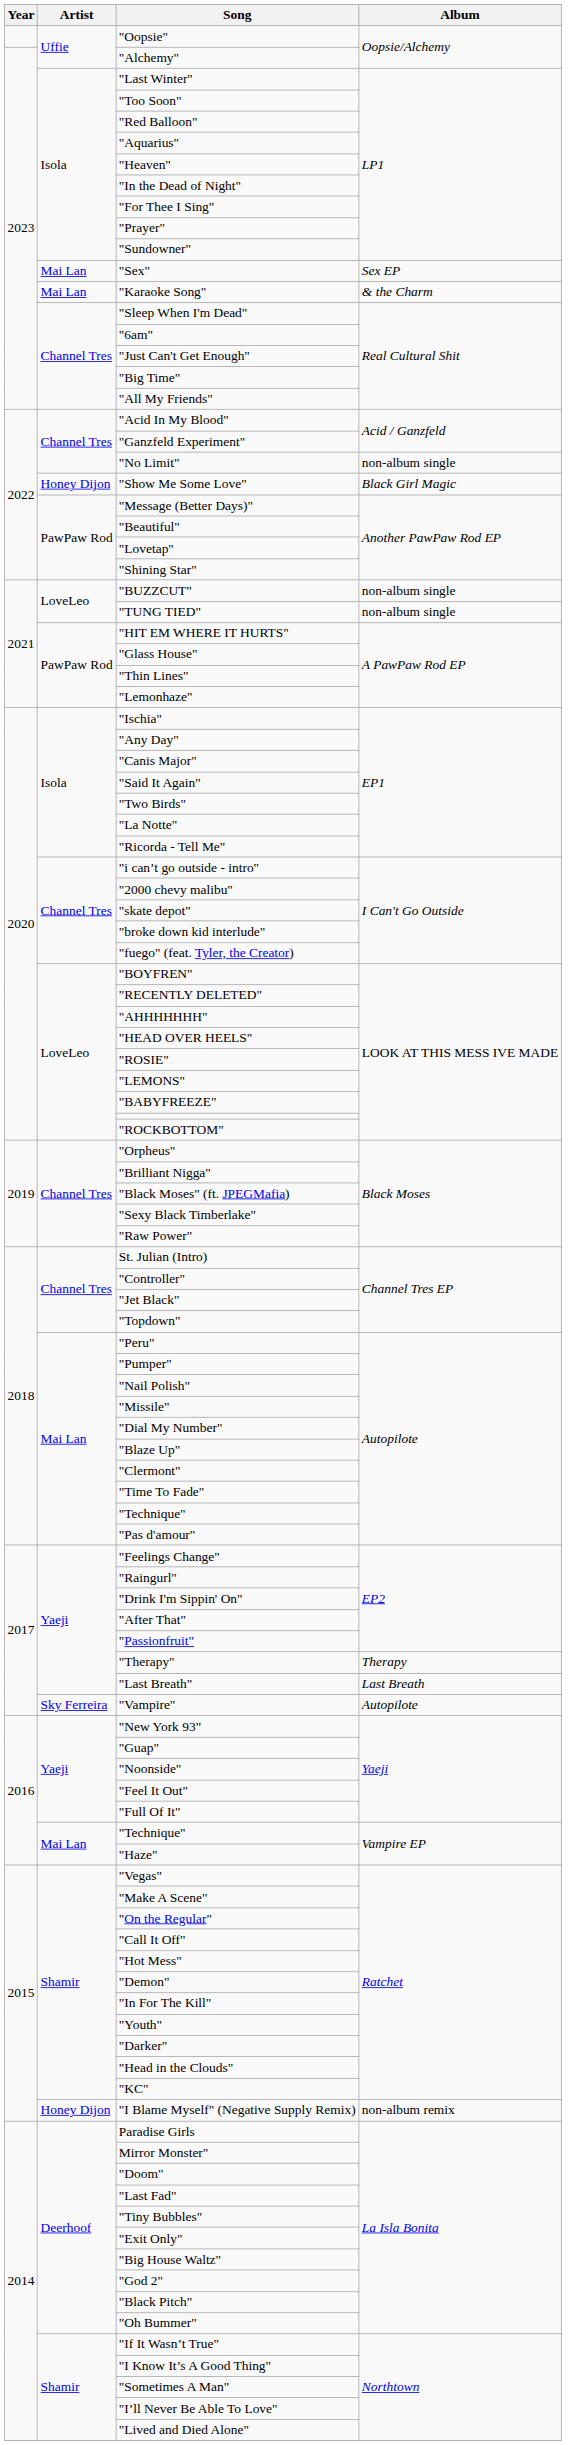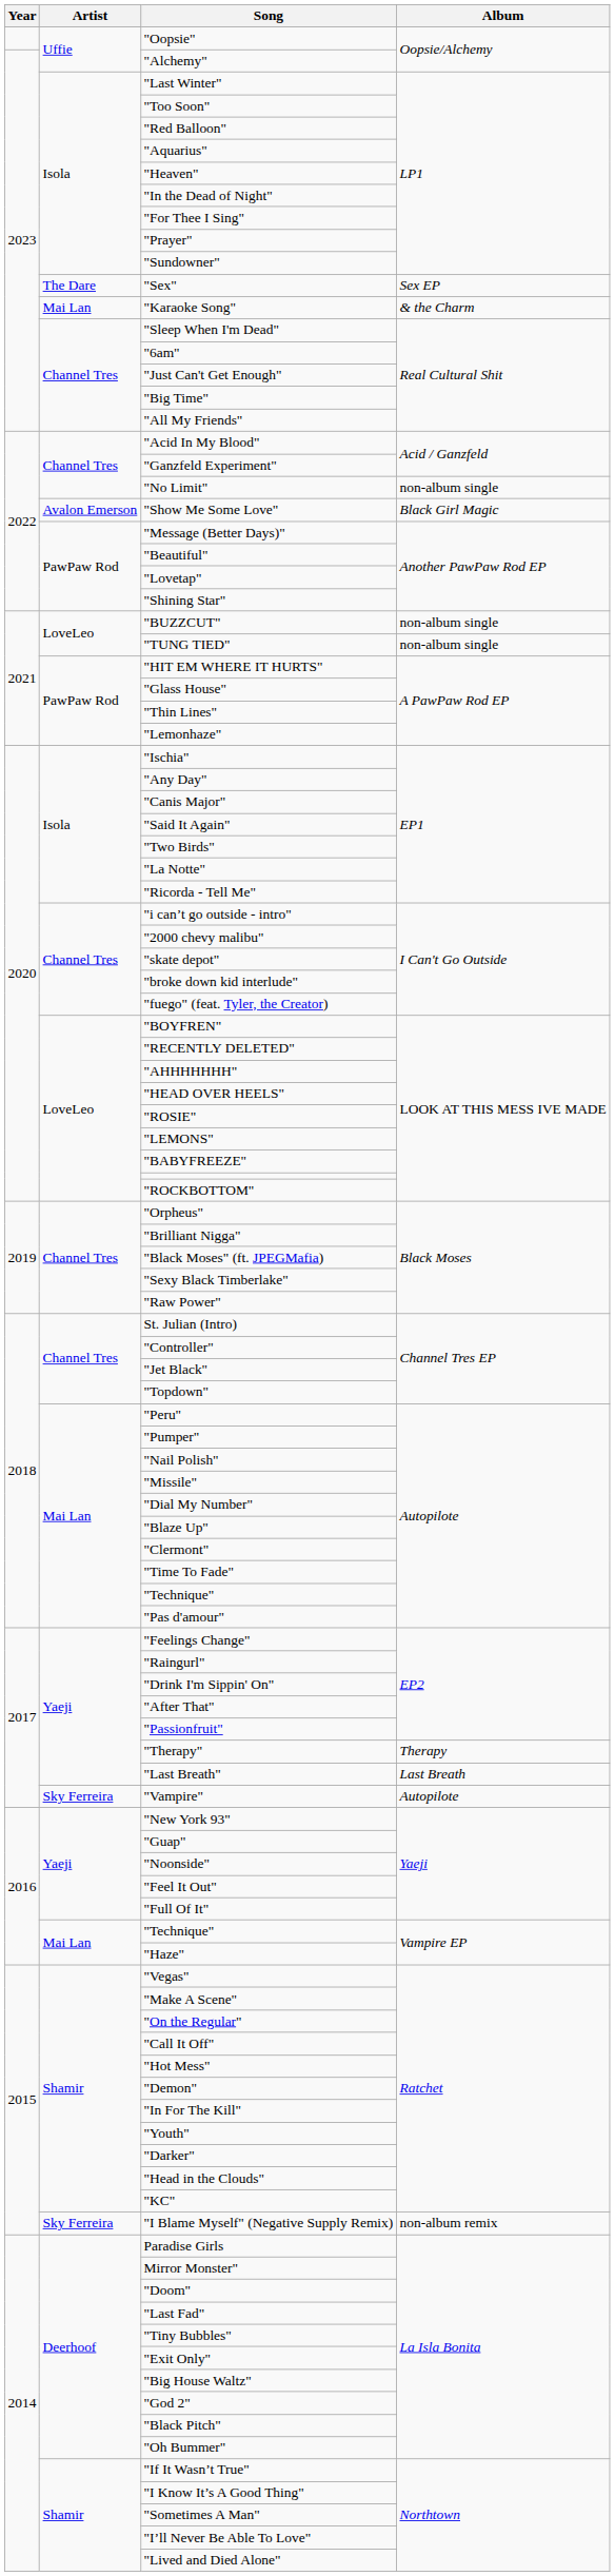"Sex" | Artist: Mai Lan -> The Dare
"Show Me Some Love" | Artist: Honey Dijon -> Avalon Emerson
"I Blame Myself" (Negative Supply Remix) | Artist: Honey Dijon -> Sky Ferreira
